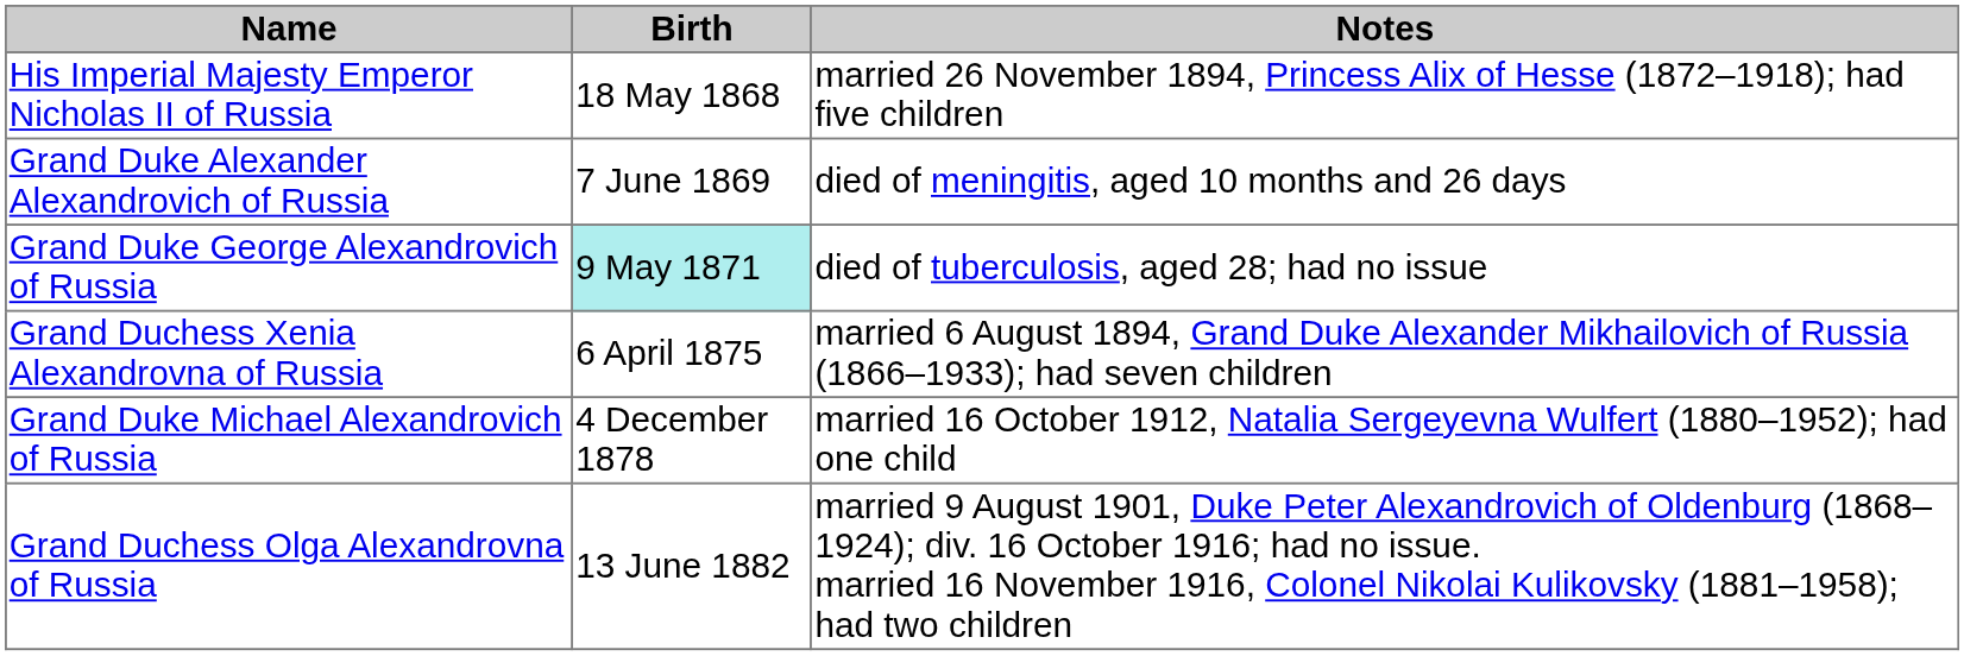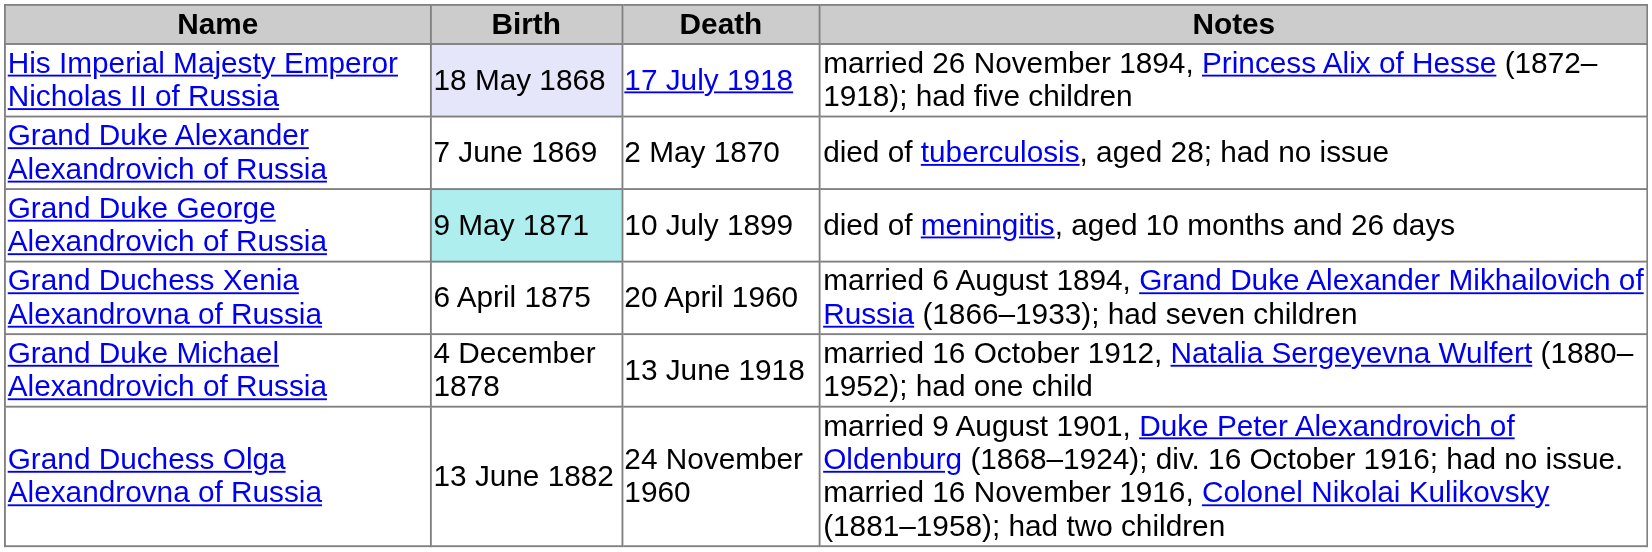+ column: Death | 17 July 1918 | 2 May 1870 | 10 July 1899 | 20 April 1960 | 13 June 1918 | 24 November 1960
His Imperial Majesty Emperor Nicholas II of Russia | Birth: no background -> lavender background
Grand Duke Alexander Alexandrovich of Russia | Notes: died of meningitis, aged 10 months and 26 days -> died of tuberculosis, aged 28; had no issue
Grand Duke George Alexandrovich of Russia | Notes: died of tuberculosis, aged 28; had no issue -> died of meningitis, aged 10 months and 26 days
